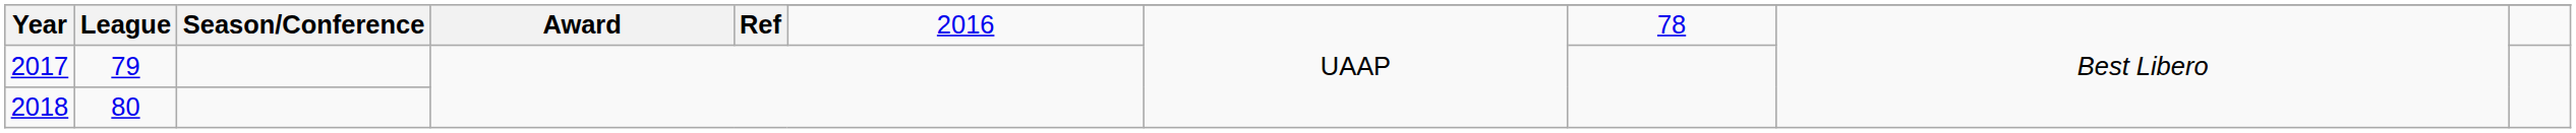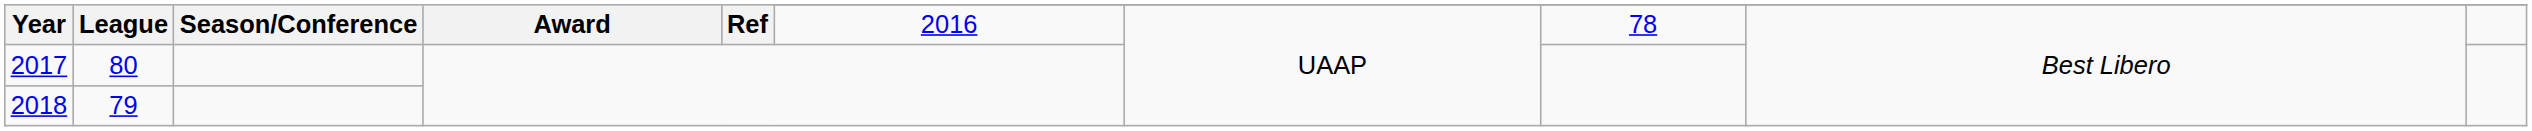2017 | League: 79 -> 80
2018 | League: 80 -> 79
